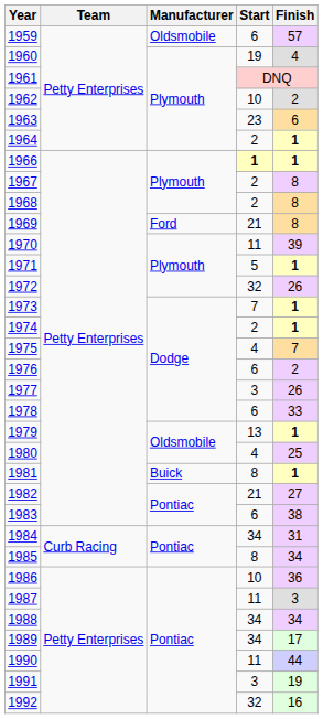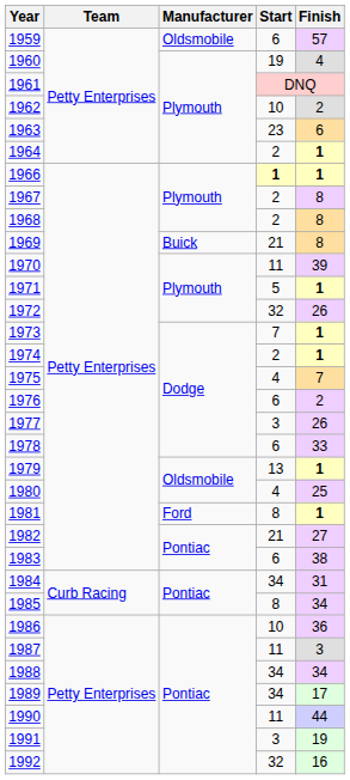1969 | Manufacturer: Ford -> Buick
1981 | Manufacturer: Buick -> Ford
